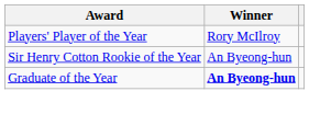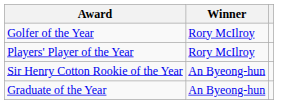+ row: Golfer of the Year | Rory McIlroy
Graduate of the Year | Winner: bold -> normal
